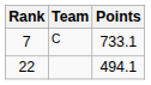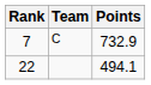7 | Points: 733.1 -> 732.9
